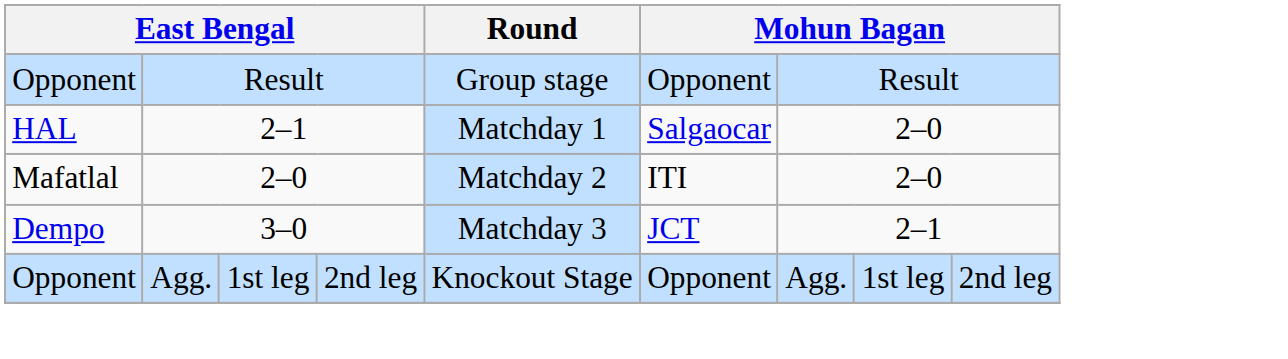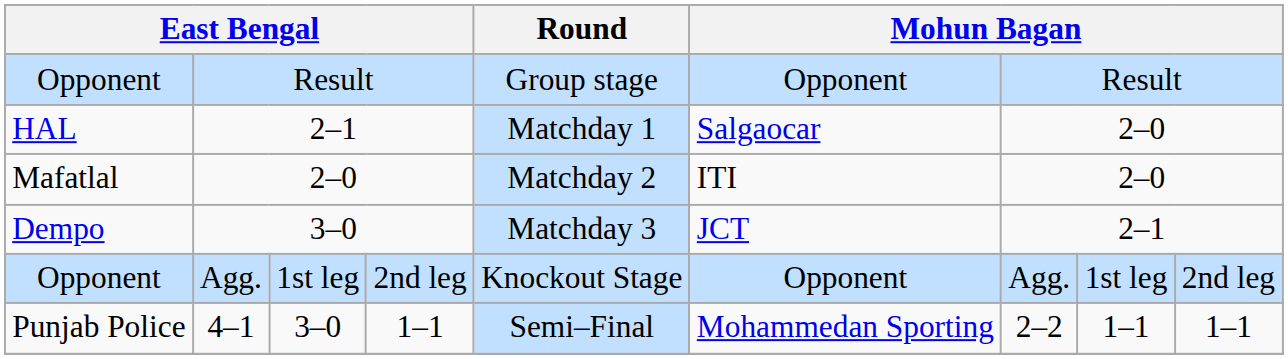+ row: Punjab Police | 4–1 | 3–0 | 1–1 | Semi–Final | Mohammedan Sporting | 2–2 | 1–1 | 1–1
